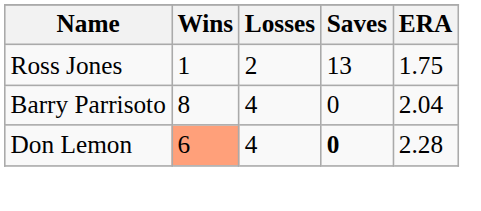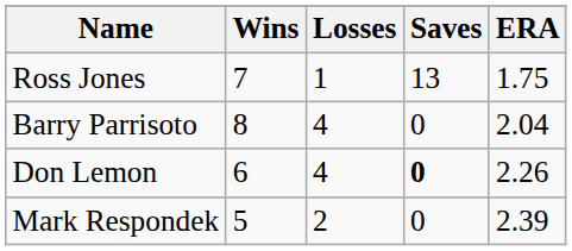Ross Jones | Wins: 1 -> 7
Ross Jones | Losses: 2 -> 1
Don Lemon | Wins: lightsalmon background -> no background
Don Lemon | ERA: 2.28 -> 2.26
+ row: Mark Respondek | 5 | 2 | 0 | 2.39
